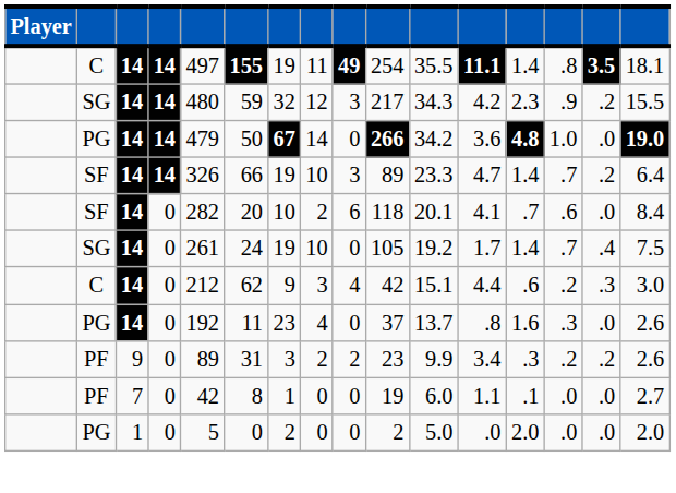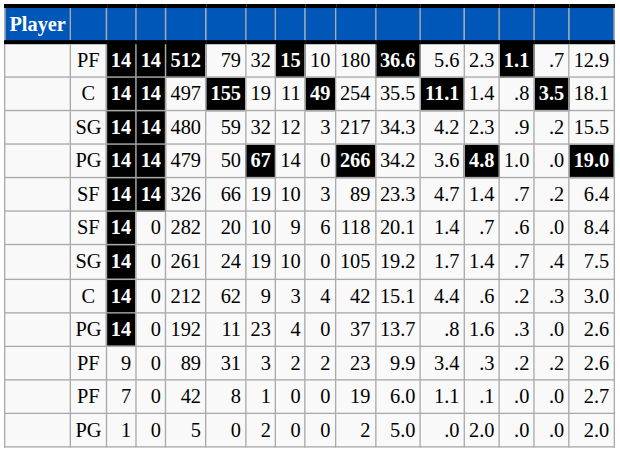+ row: PF | 14 | 14 | 512 | 79 | 32 | 15 | 10 | 180 | 36.6 | 5.6 | 2.3 | 1.1 | .7 | 12.9
SF / 0 | column 8: 2 -> 9
SF / 0 | column 12: 4.1 -> 1.4
